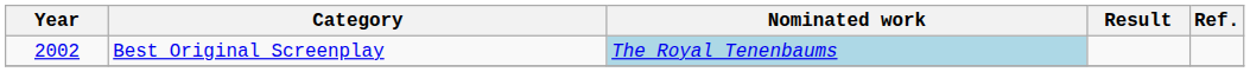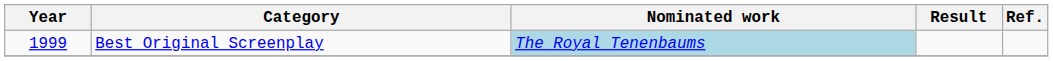Best Original Screenplay | Year: 2002 -> 1999
